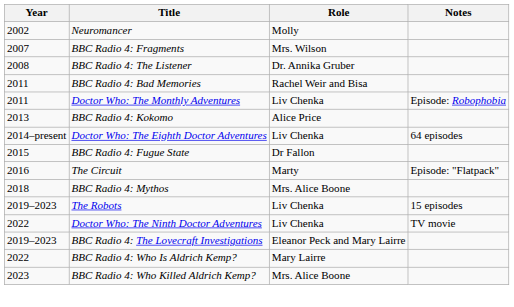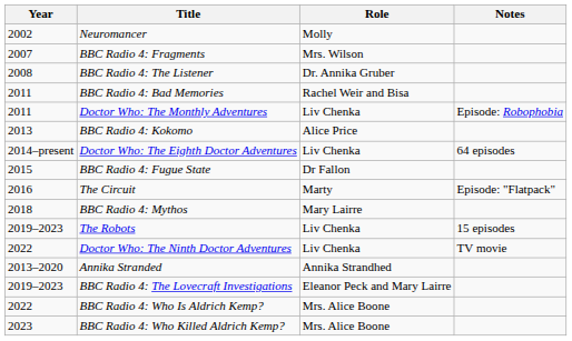BBC Radio 4: Mythos | Role: Mrs. Alice Boone -> Mary Lairre
+ row: 2013–2020 | Annika Stranded | Annika Strandhed
BBC Radio 4: Who Is Aldrich Kemp? | Role: Mary Lairre -> Mrs. Alice Boone
